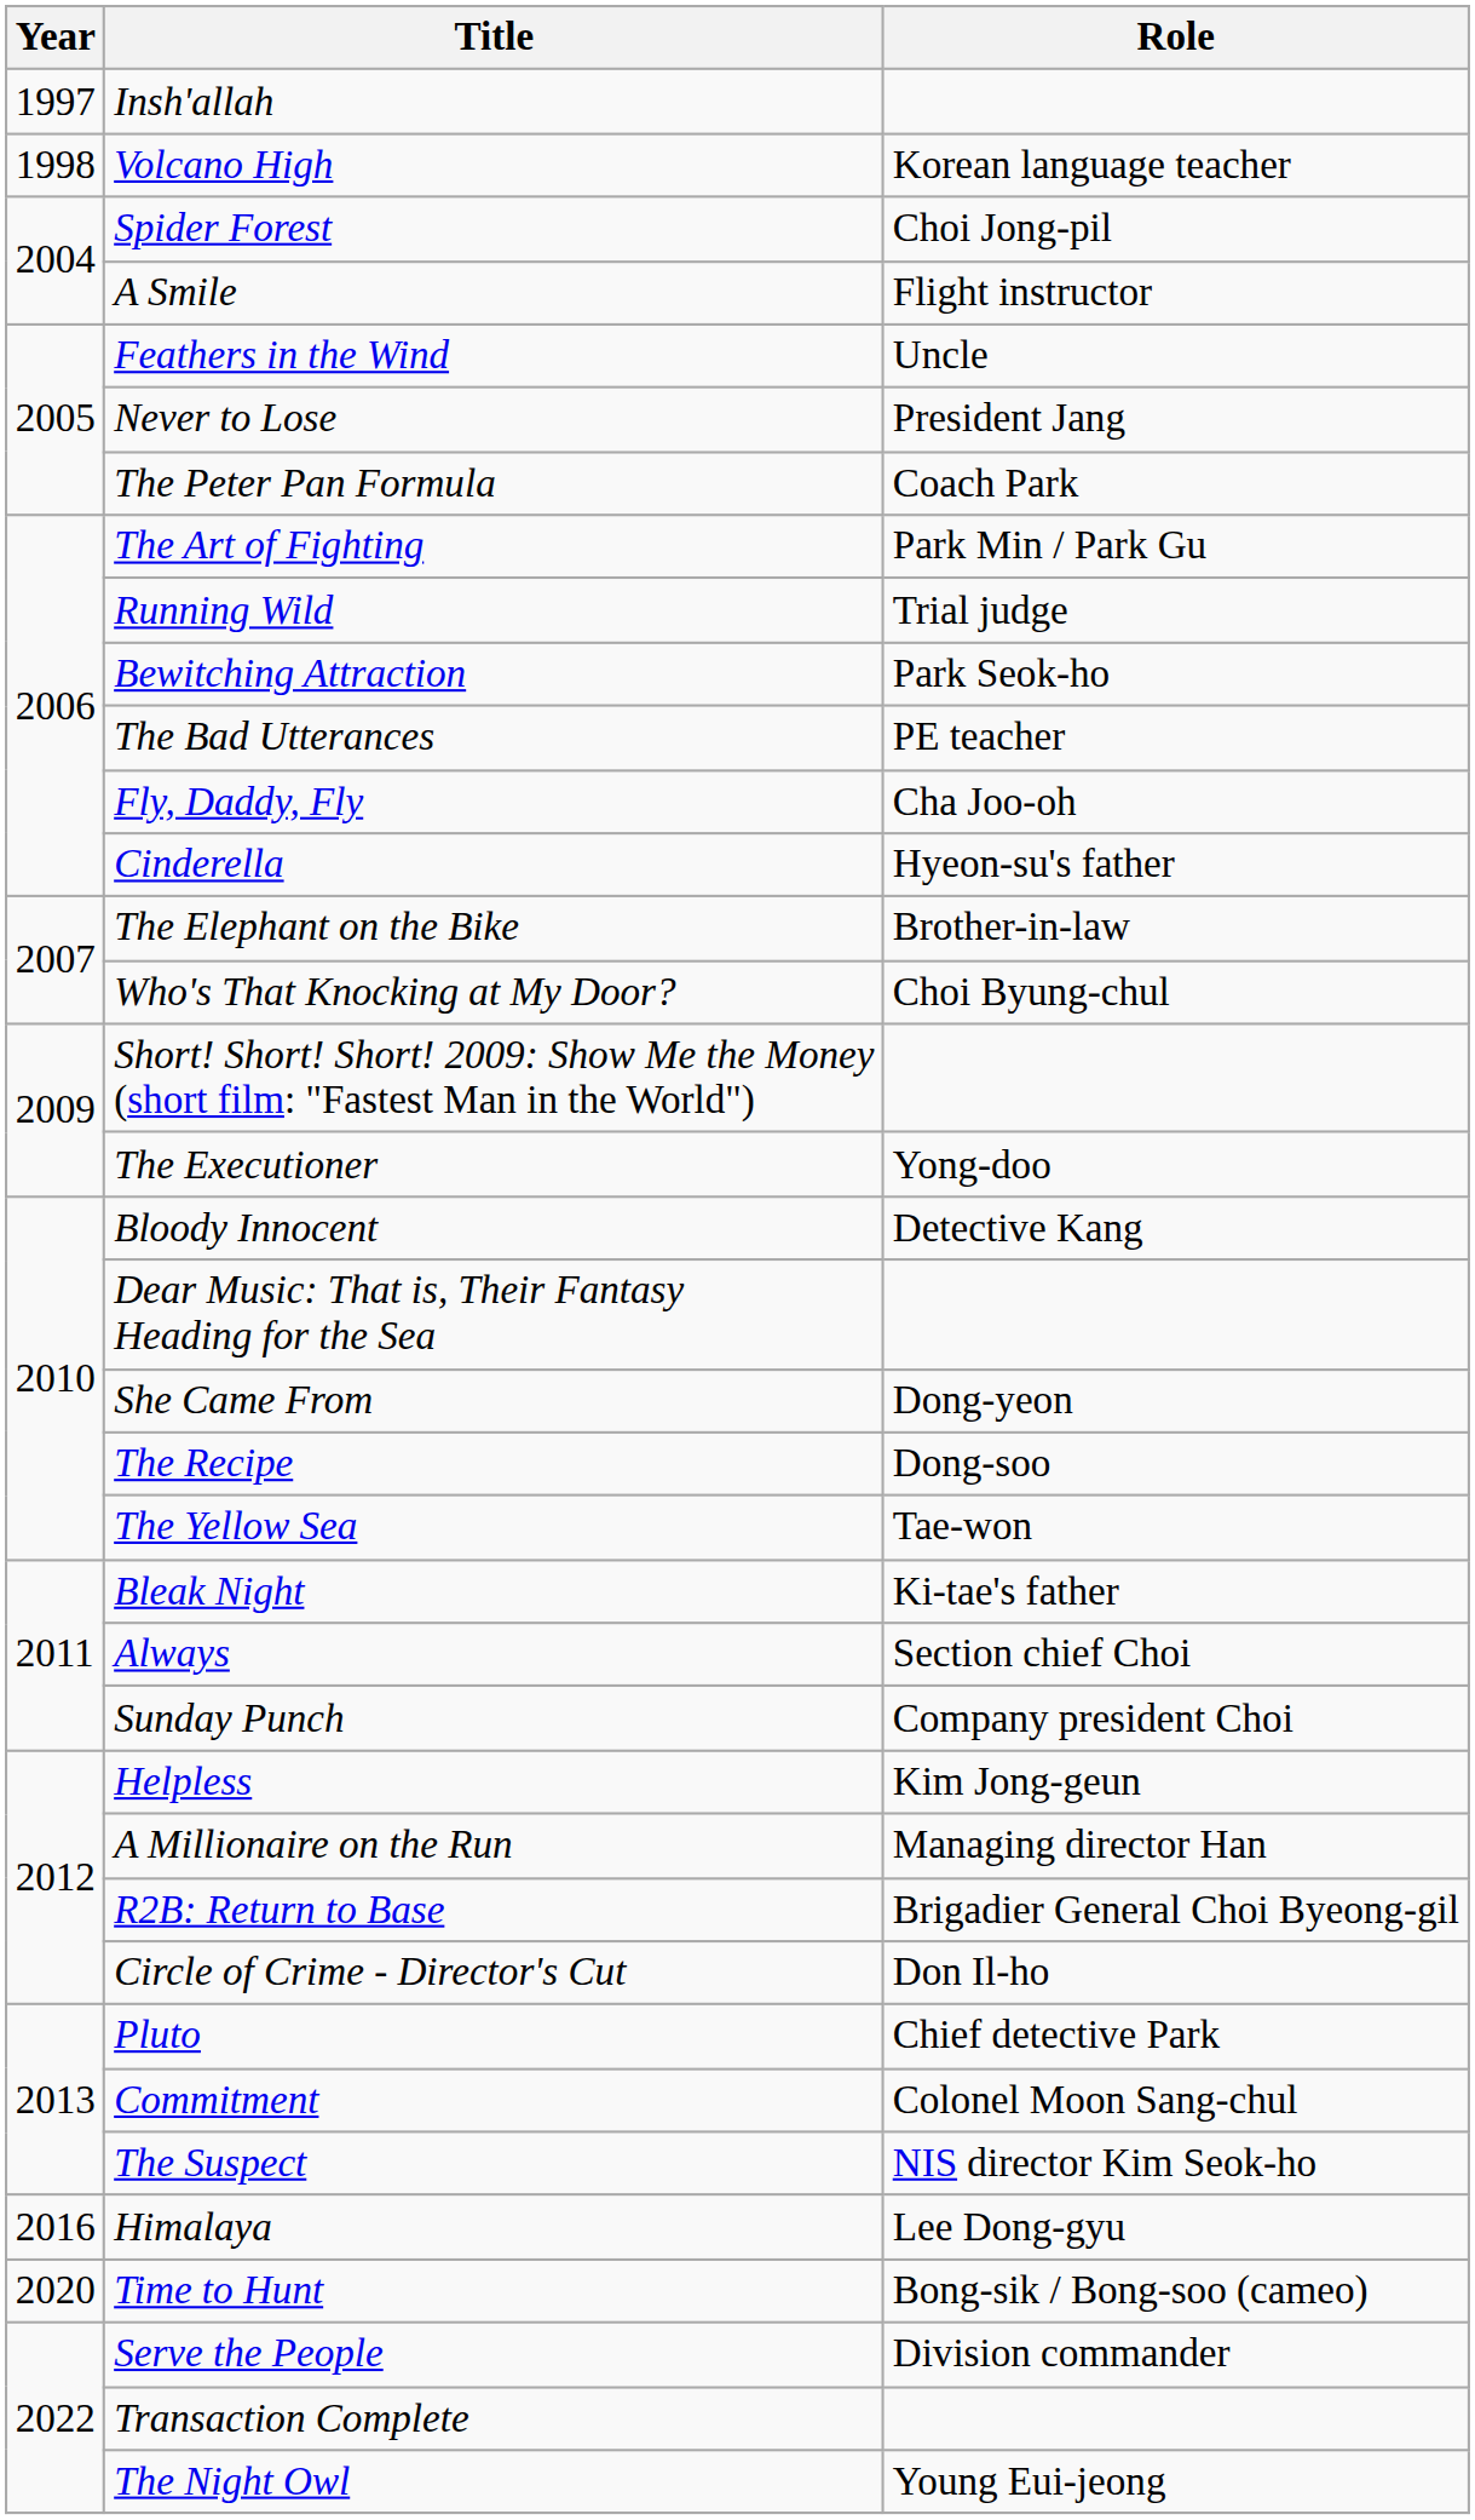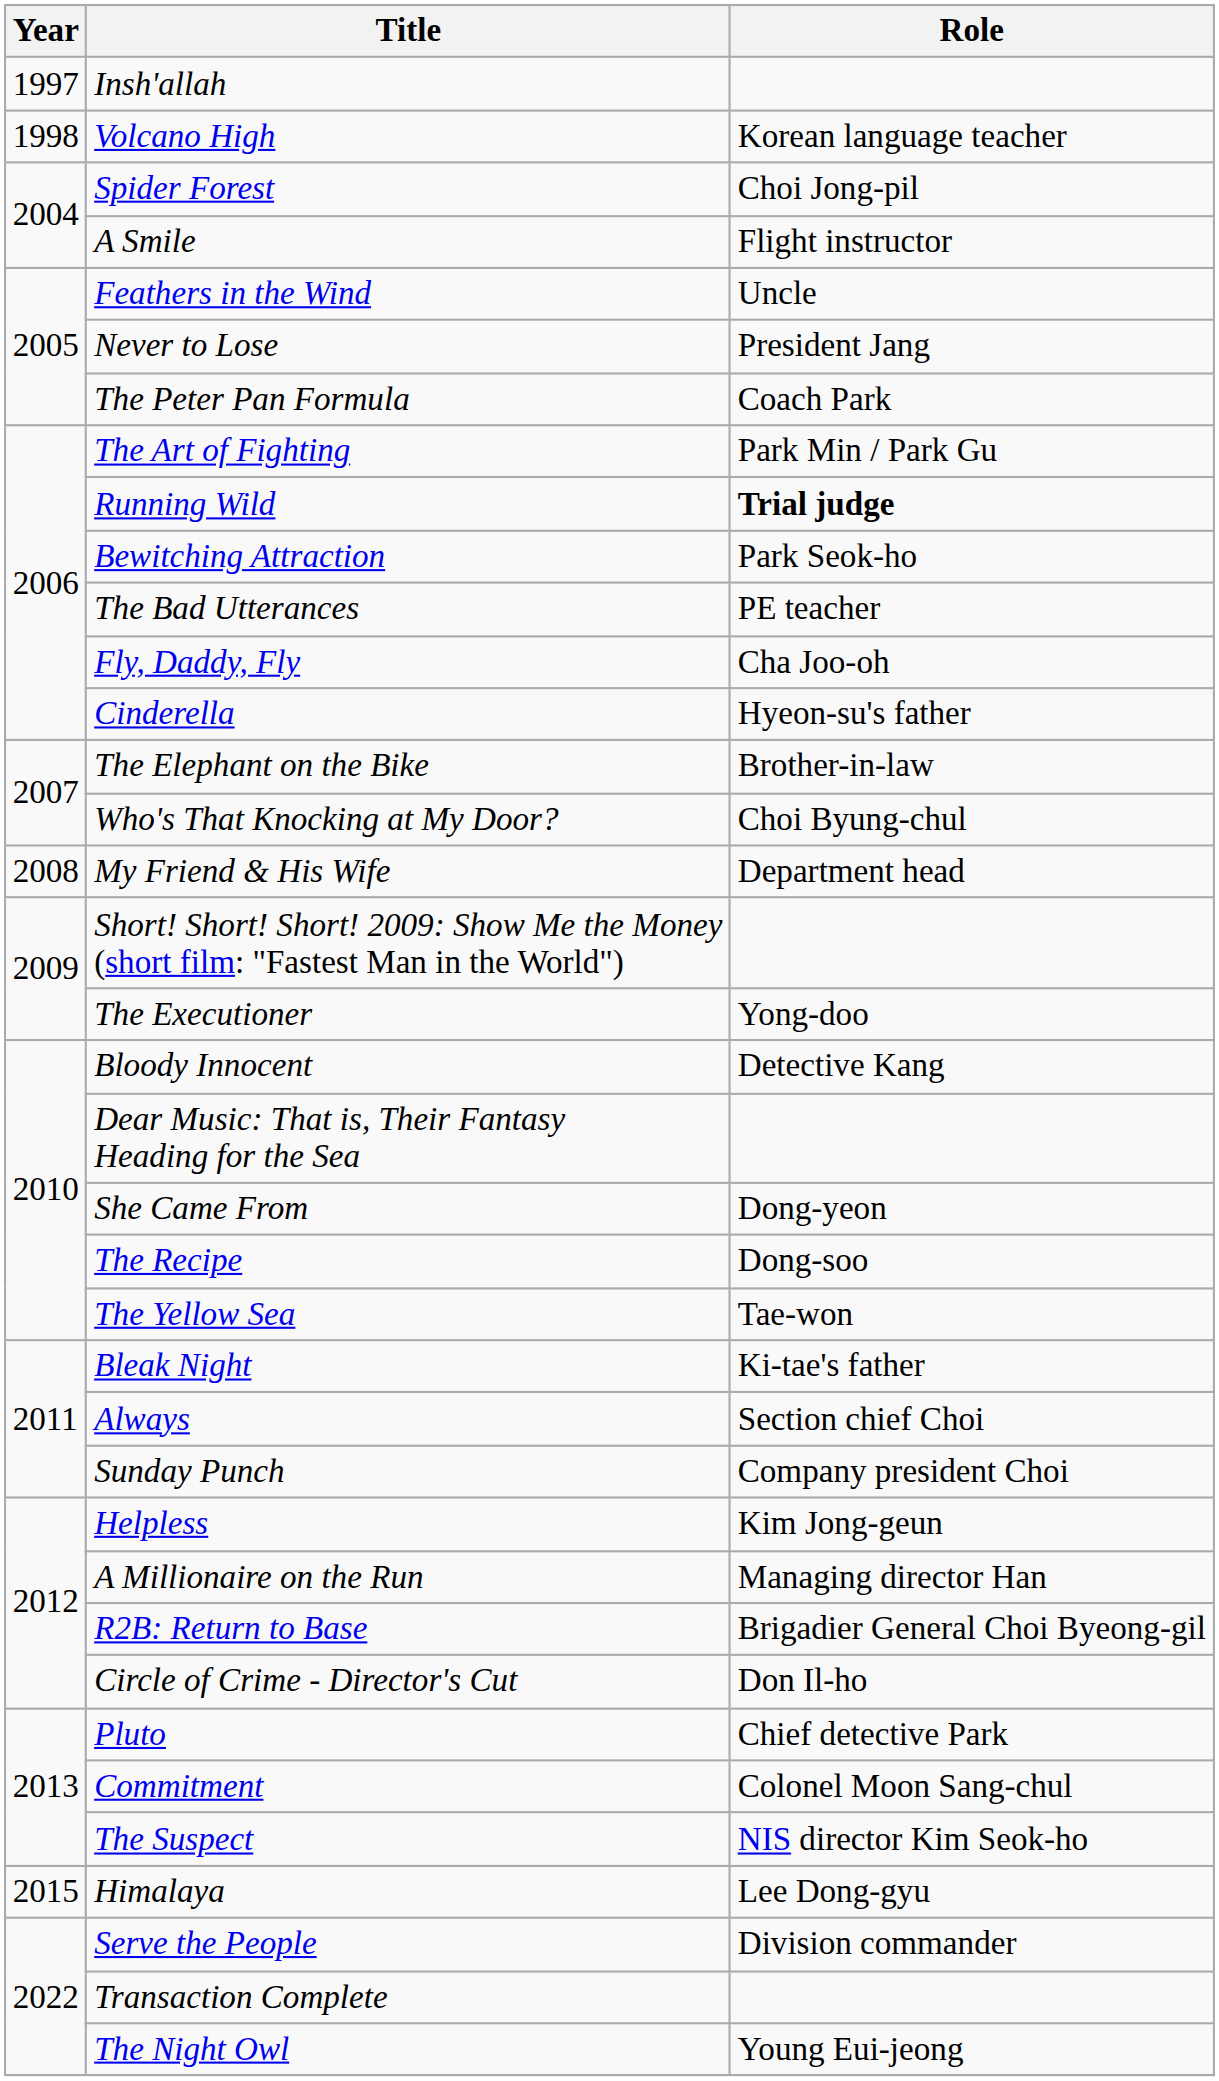Running Wild | Role: normal -> bold
+ row: 2008 | My Friend & His Wife | Department head
Himalaya | Year: 2016 -> 2015
- row: 2020 | Time to Hunt | Bong-sik / Bong-soo (cameo)
